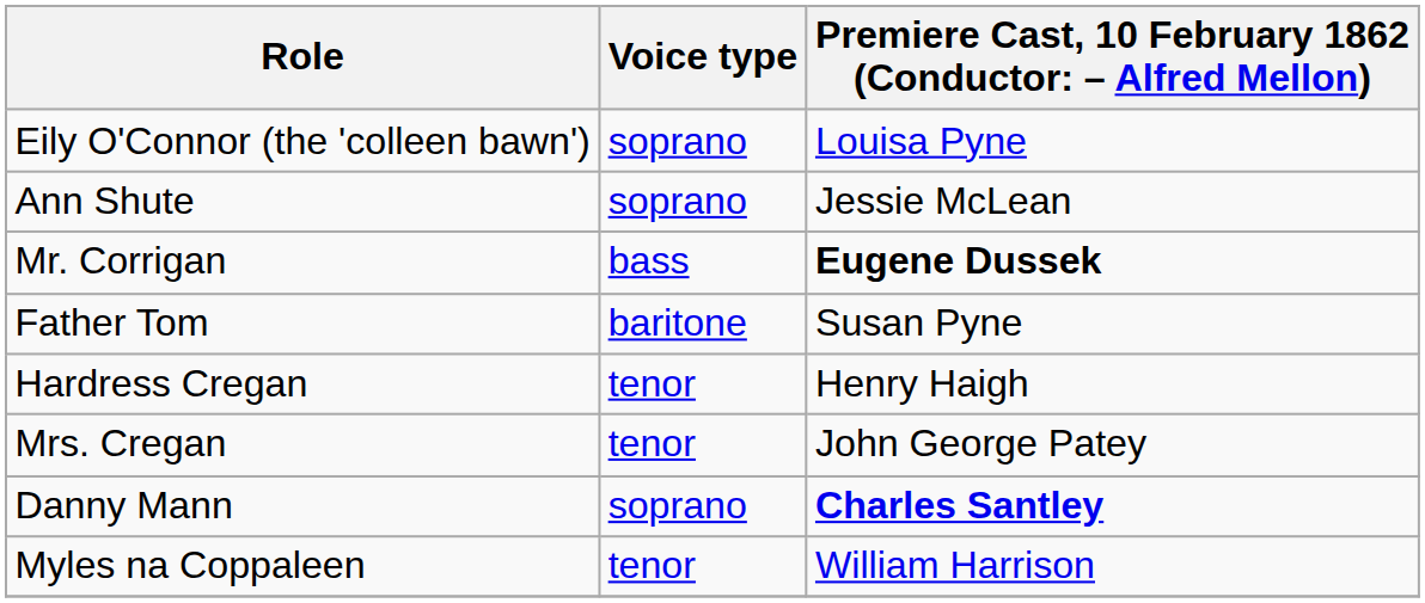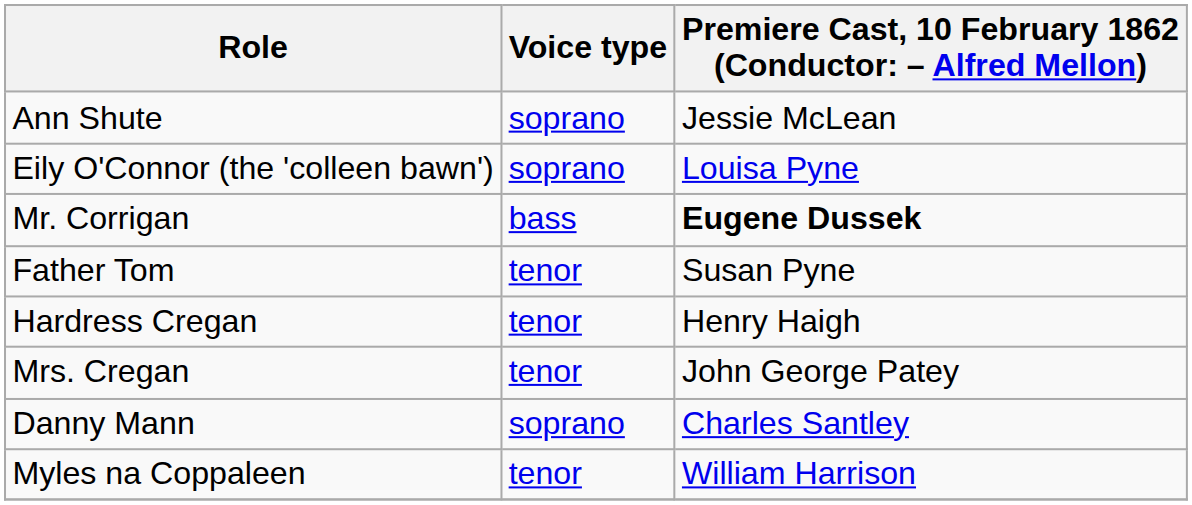rows swapped: Eily O'Connor (the 'colleen bawn') <-> Ann Shute
Father Tom | Voice type: baritone -> tenor
Danny Mann | column 3: bold -> normal
